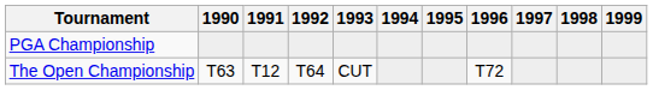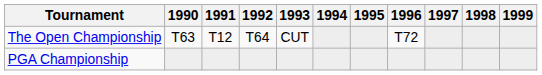rows swapped: The Open Championship <-> PGA Championship
